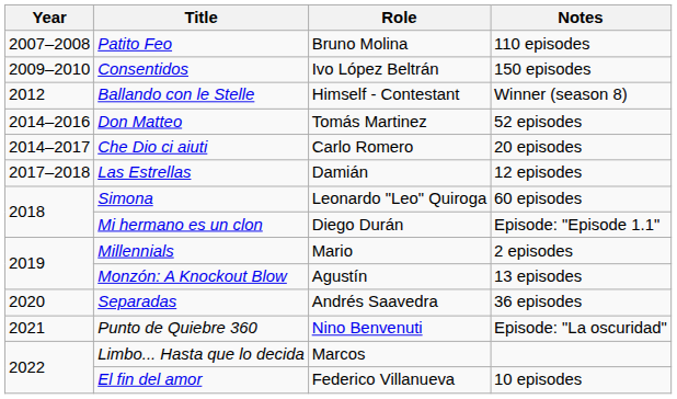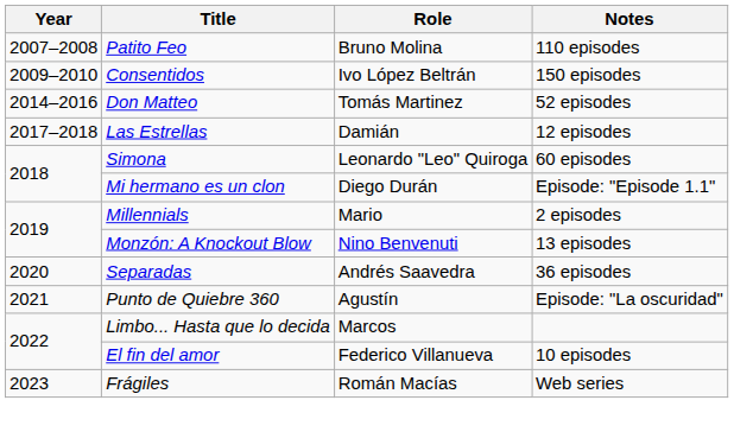- row: 2012 | Ballando con le Stelle | Himself - Contestant | Winner (season 8)
- row: 2014–2017 | Che Dio ci aiuti | Carlo Romero | 20 episodes
Monzón: A Knockout Blow | Role: Agustín -> Nino Benvenuti
Punto de Quiebre 360 | Role: Nino Benvenuti -> Agustín
+ row: 2023 | Frágiles | Román Macías | Web series
